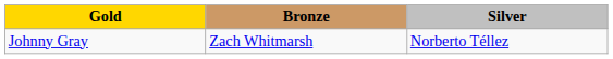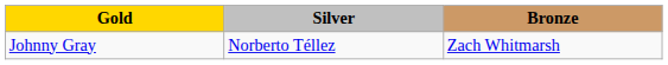columns swapped: Silver <-> Bronze
